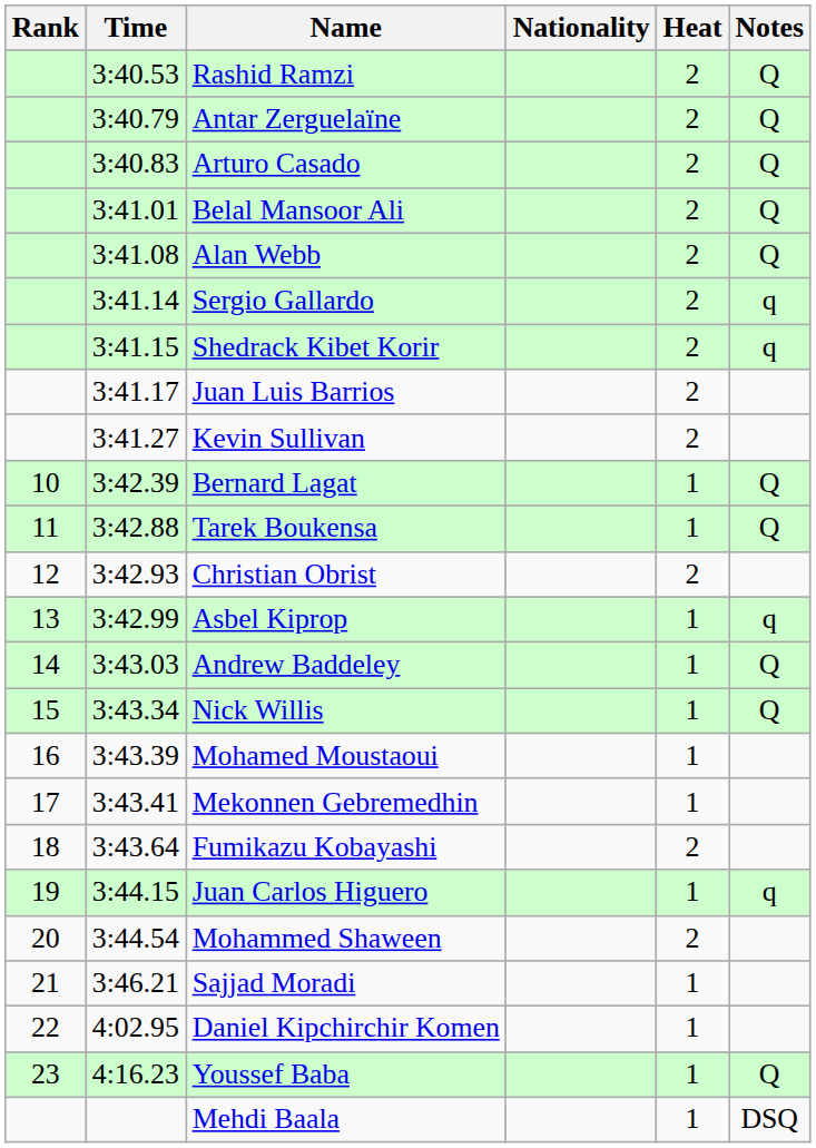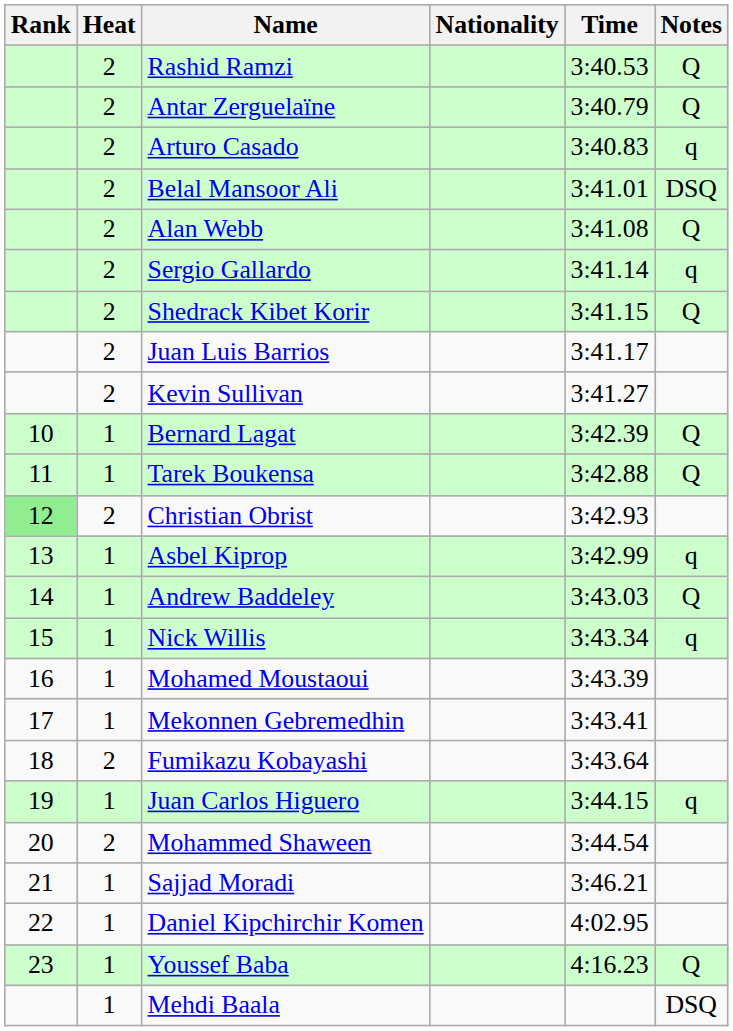columns swapped: Heat <-> Time
Arturo Casado | Notes: Q -> q
Belal Mansoor Ali | Notes: Q -> DSQ
Shedrack Kibet Korir | Notes: q -> Q
Christian Obrist | Rank: no background -> lightgreen background
Nick Willis | Notes: Q -> q
